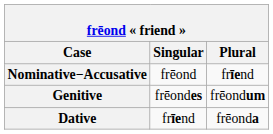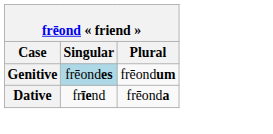- row: Nominative−Accusative | frēond | frīend
Genitive | Singular: no background -> lightblue background
